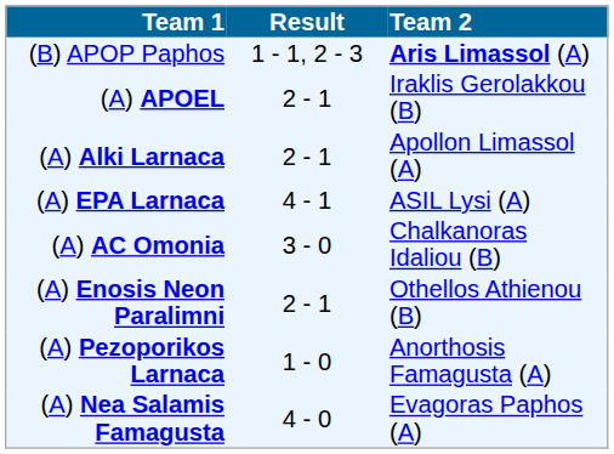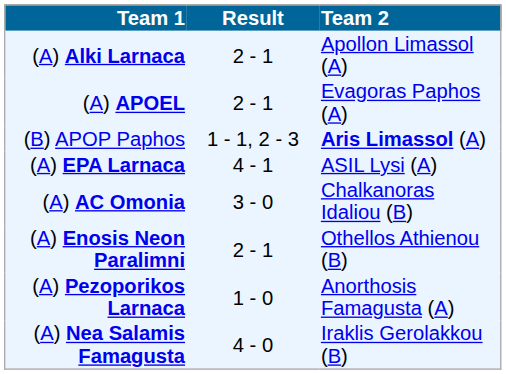rows swapped: (A) Alki Larnaca <-> (B) APOP Paphos
(A) APOEL | Team 2: Iraklis Gerolakkou (B) -> Evagoras Paphos (A)
(A) Nea Salamis Famagusta | Team 2: Evagoras Paphos (A) -> Iraklis Gerolakkou (B)
